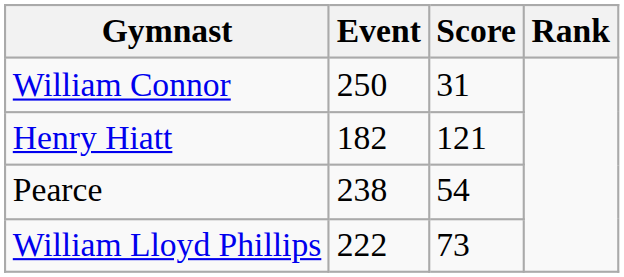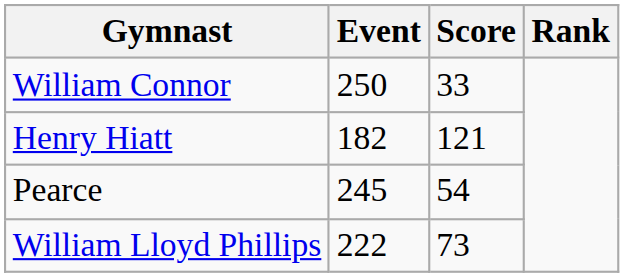William Connor | Score: 31 -> 33
Pearce | Event: 238 -> 245
